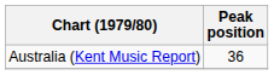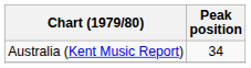Australia (Kent Music Report) | Peak position: 36 -> 34
